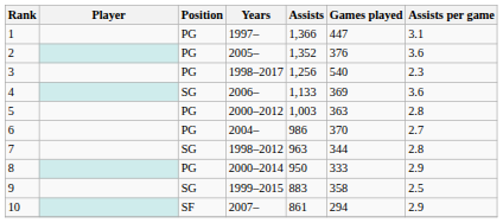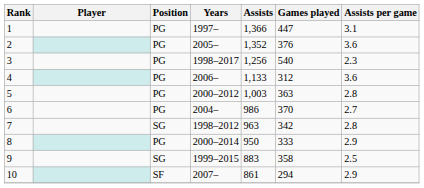4 | Position: SG -> PG
4 | Games played: 369 -> 312
7 | Games played: 344 -> 342
